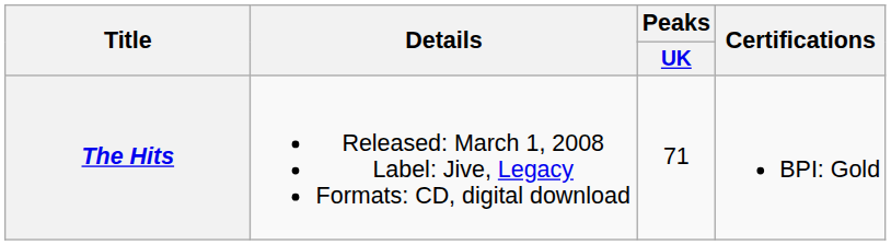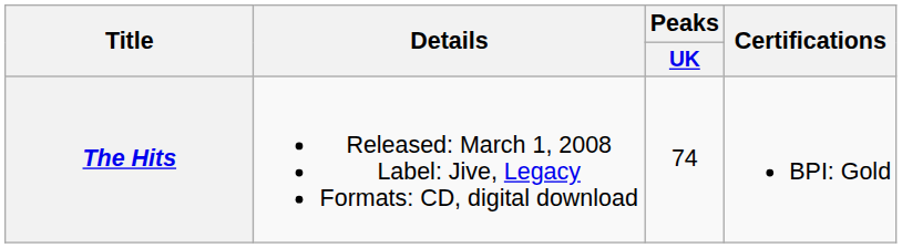The Hits | Peaks / UK: 71 -> 74
